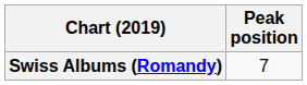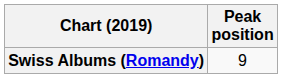Swiss Albums (Romandy) | Peak position: 7 -> 9
